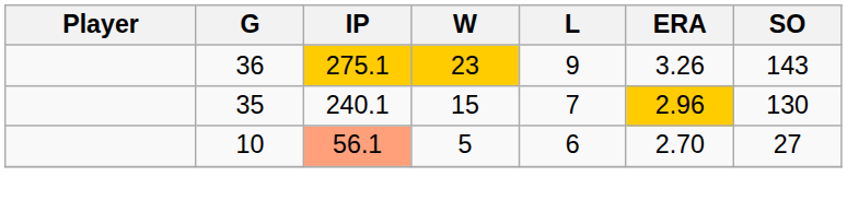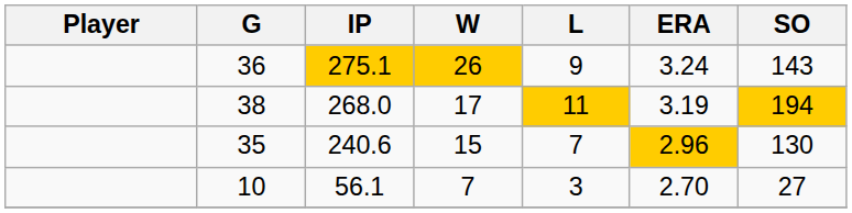36 | W: 23 -> 26
36 | ERA: 3.26 -> 3.24
+ row: 38 | 268.0 | 17 | 11 | 3.19 | 194
35 | IP: 240.1 -> 240.6
10 | IP: lightsalmon background -> no background
10 | W: 5 -> 7
10 | L: 6 -> 3
